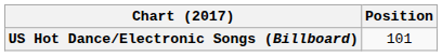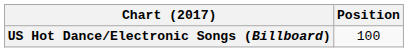US Hot Dance/Electronic Songs (Billboard) | Position: 101 -> 100
